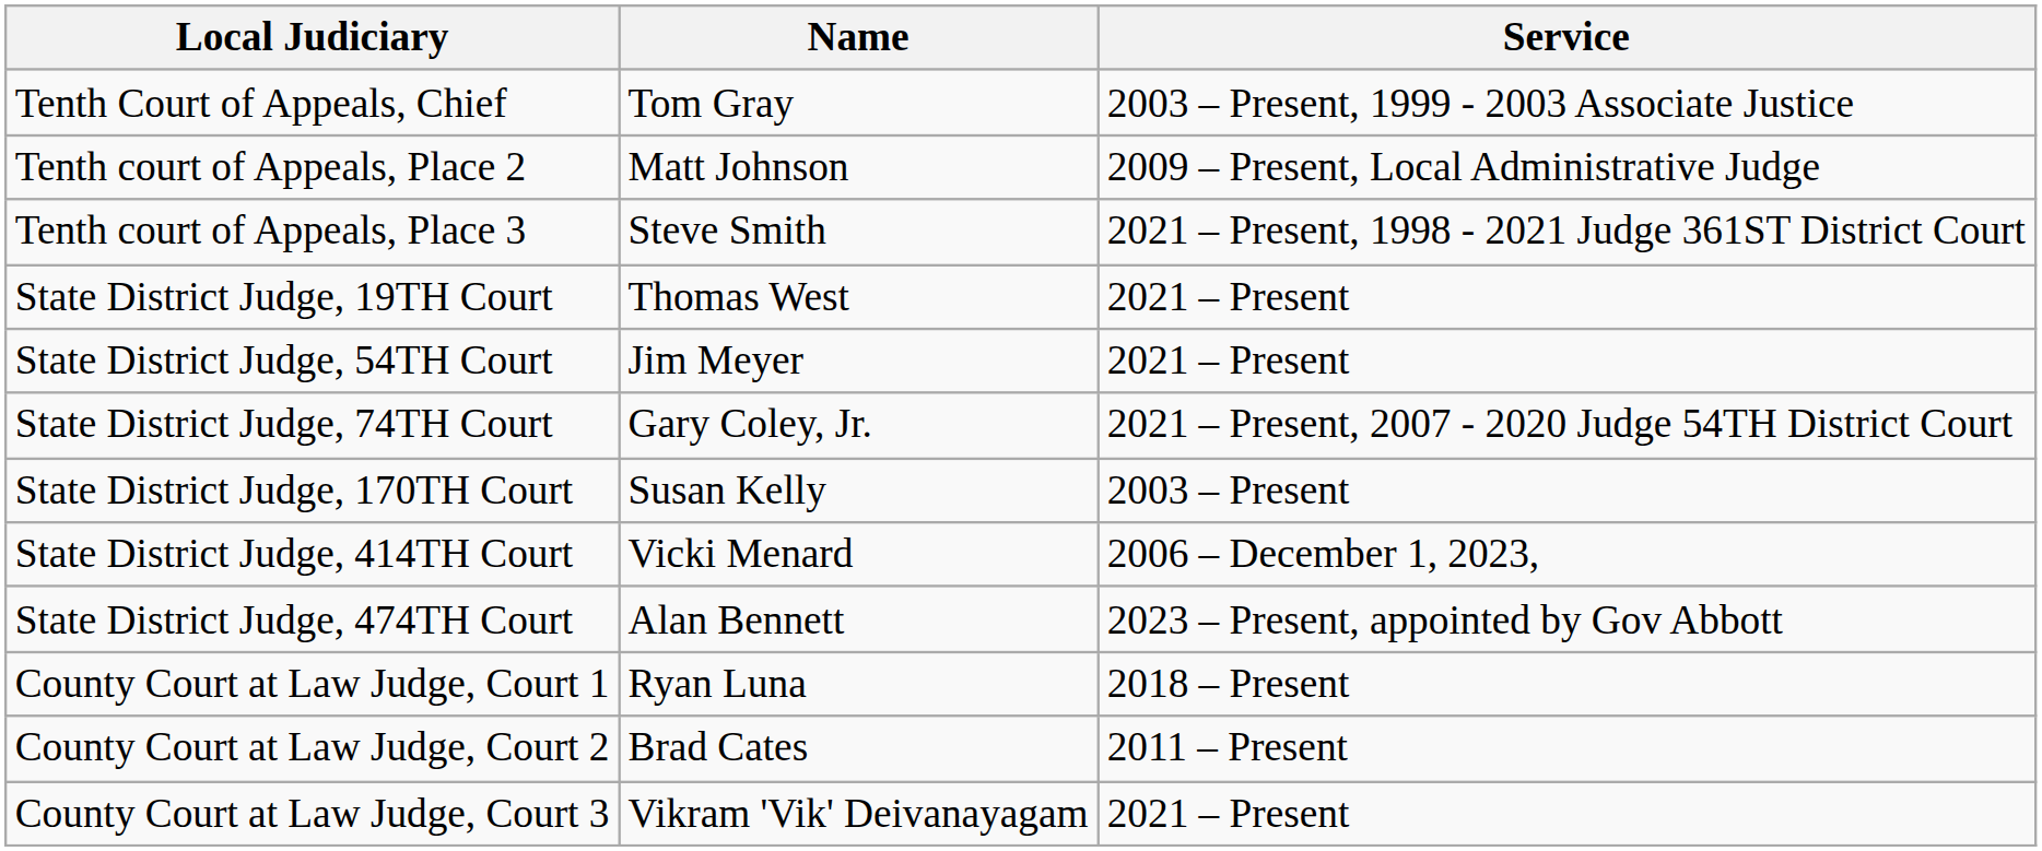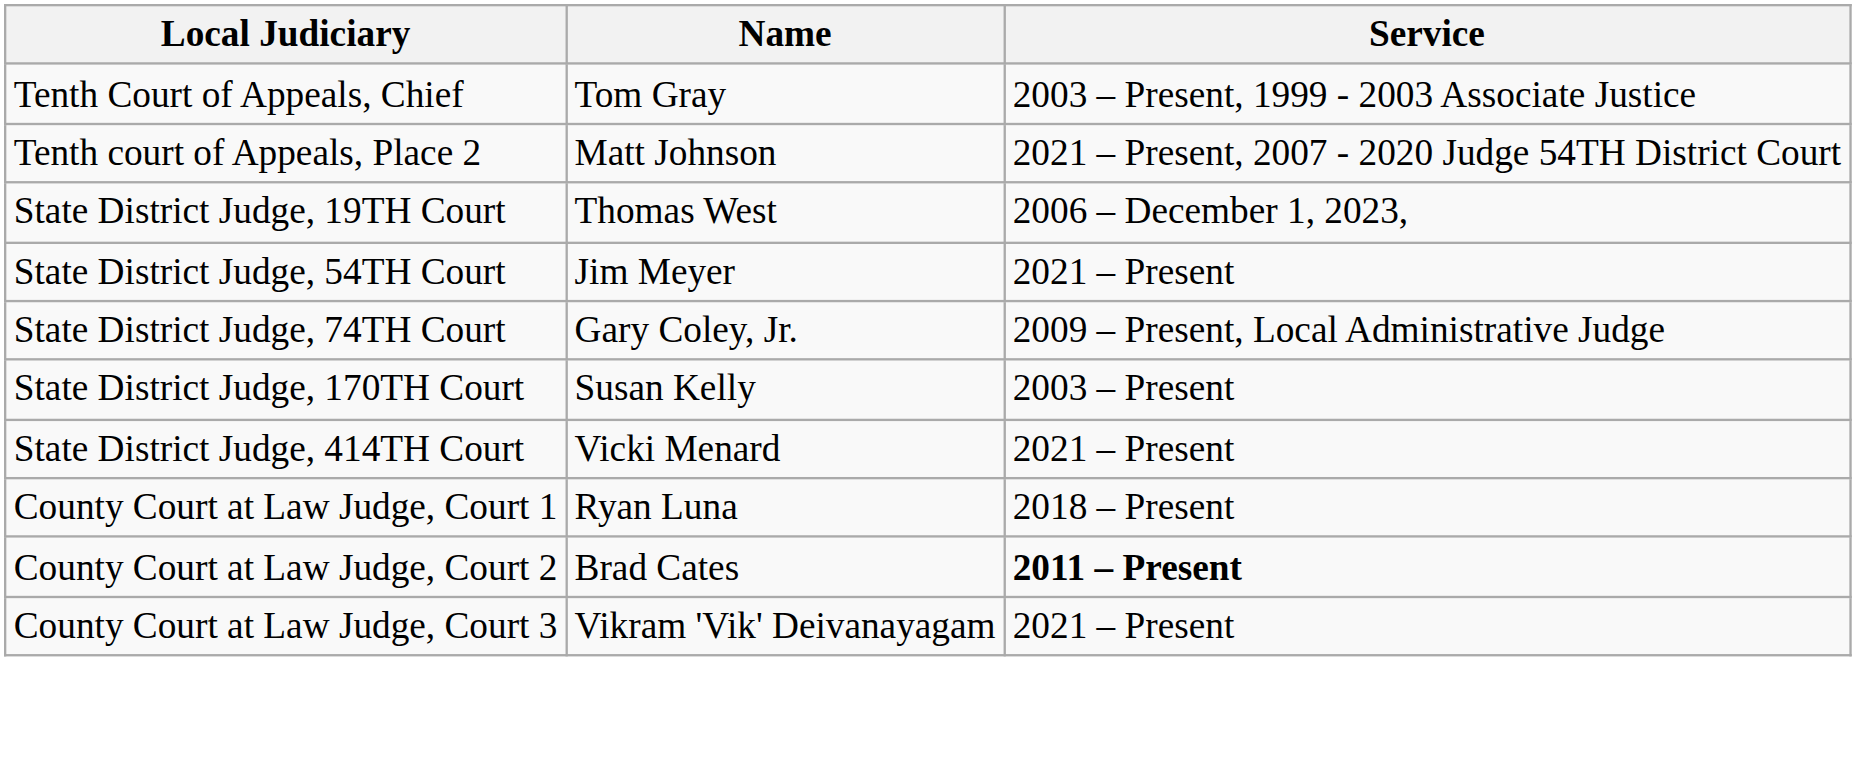Tenth court of Appeals, Place 2 | Service: 2009 – Present, Local Administrative Judge -> 2021 – Present, 2007 - 2020 Judge 54TH District Court
- row: Tenth court of Appeals, Place 3 | Steve Smith | 2021 – Present, 1998 - 2021 Judge 361ST District Court
State District Judge, 19TH Court | Service: 2021 – Present -> 2006 – December 1, 2023,
State District Judge, 74TH Court | Service: 2021 – Present, 2007 - 2020 Judge 54TH District Court -> 2009 – Present, Local Administrative Judge
State District Judge, 414TH Court | Service: 2006 – December 1, 2023, -> 2021 – Present
- row: State District Judge, 474TH Court | Alan Bennett | 2023 – Present, appointed by Gov Abbott
County Court at Law Judge, Court 2 | Service: normal -> bold
